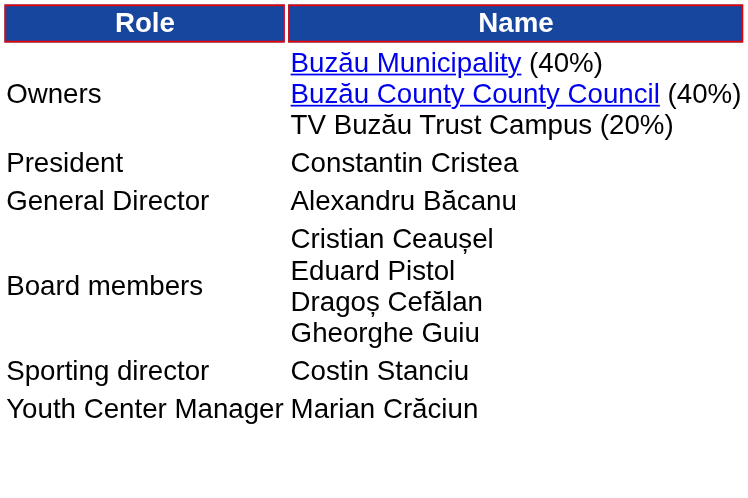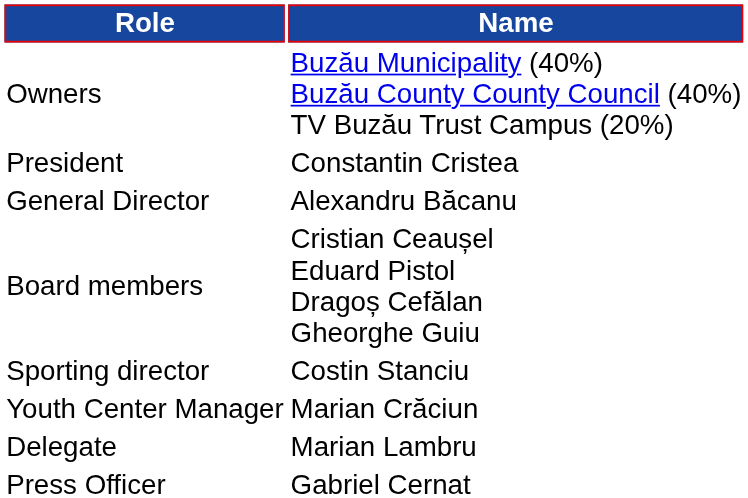+ row: Delegate | Marian Lambru
+ row: Press Officer | Gabriel Cernat
